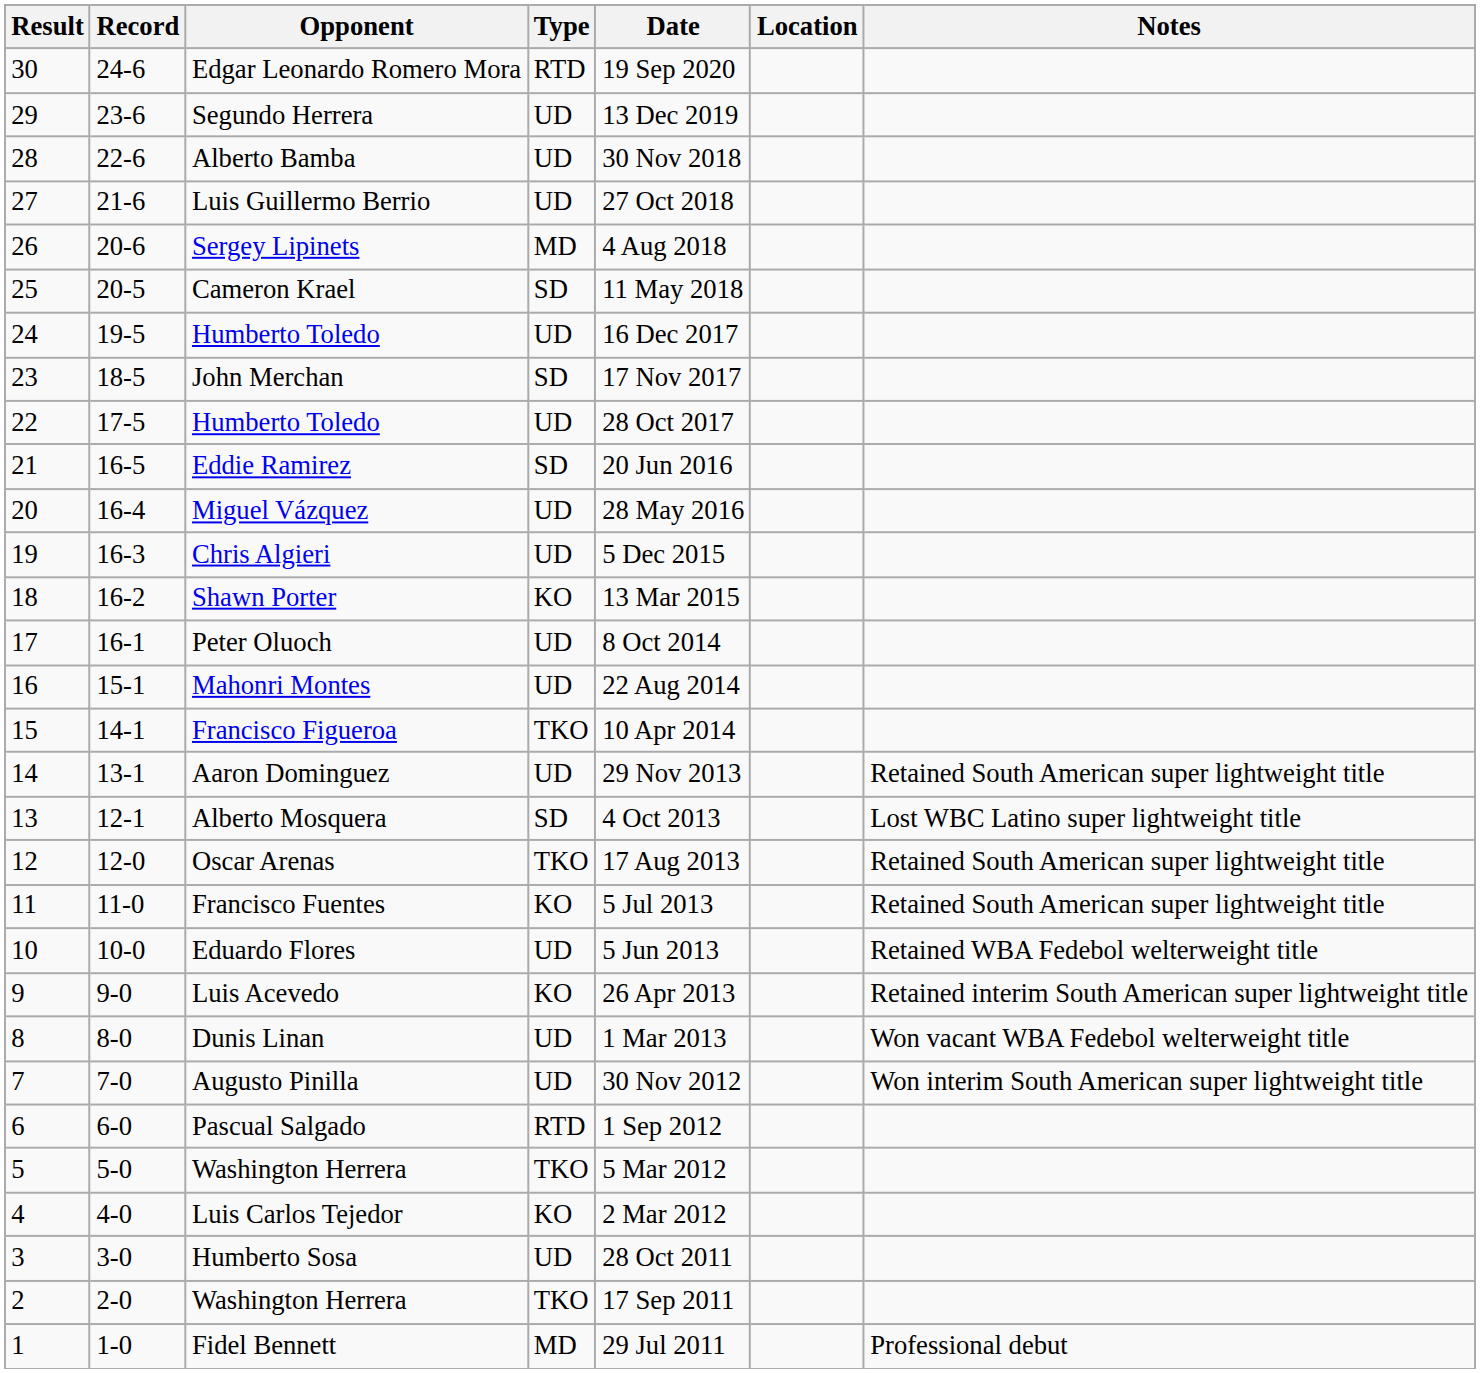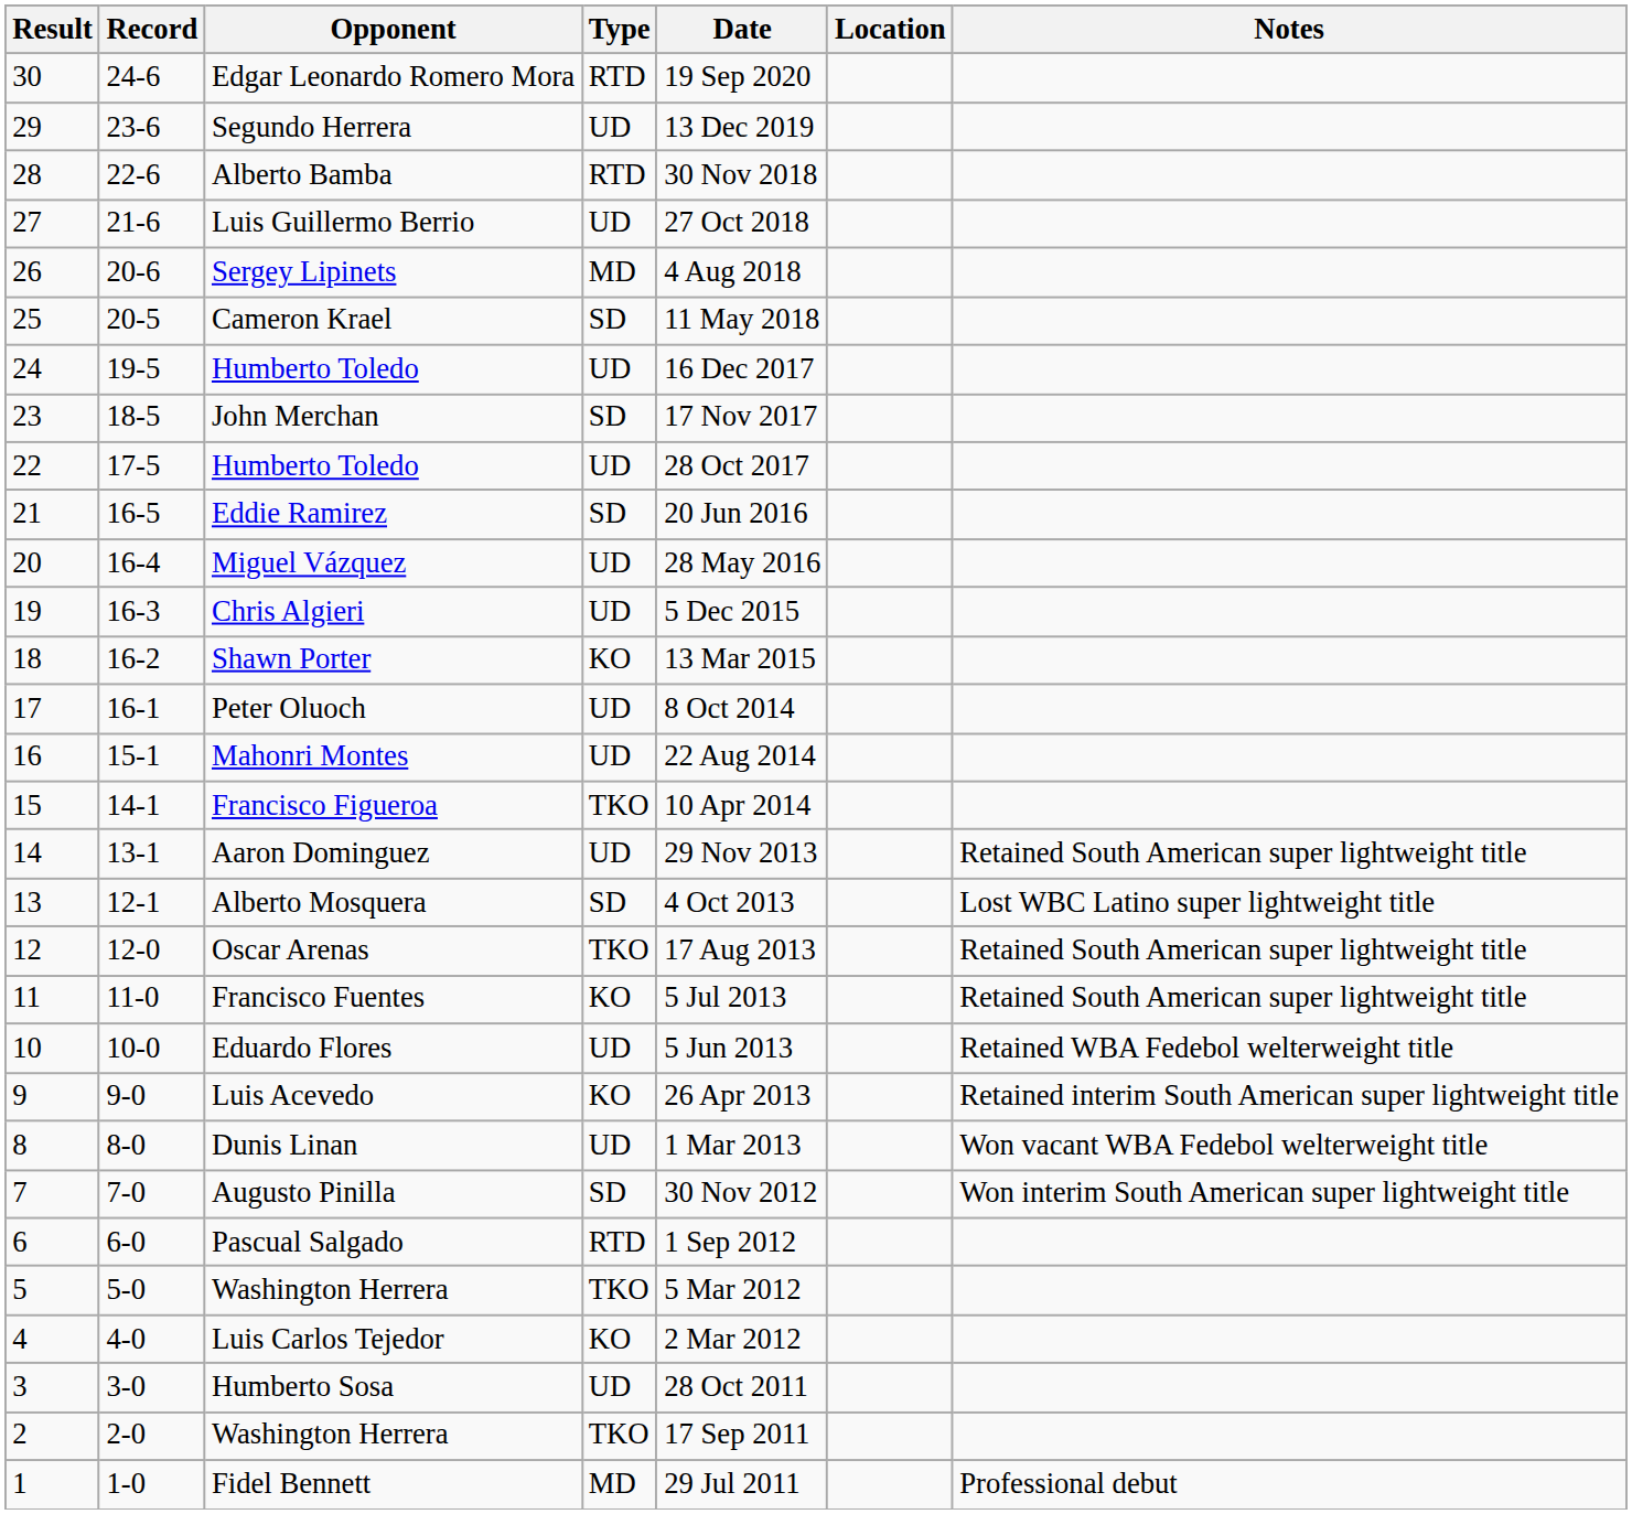Alberto Bamba | Type: UD -> RTD
Augusto Pinilla | Type: UD -> SD
